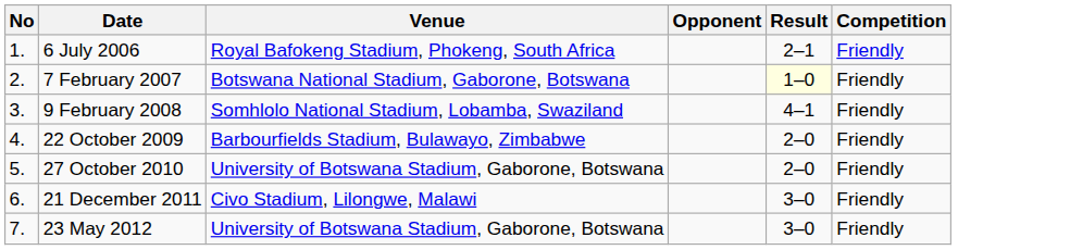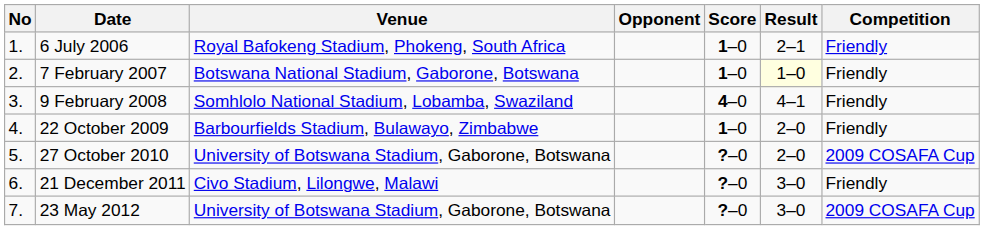+ column: Score | 1–0 | 1–0 | 4–0 | 1–0 | ?–0 | ?–0 | ?–0
27 October 2010 | Competition: Friendly -> 2009 COSAFA Cup
23 May 2012 | Competition: Friendly -> 2009 COSAFA Cup
